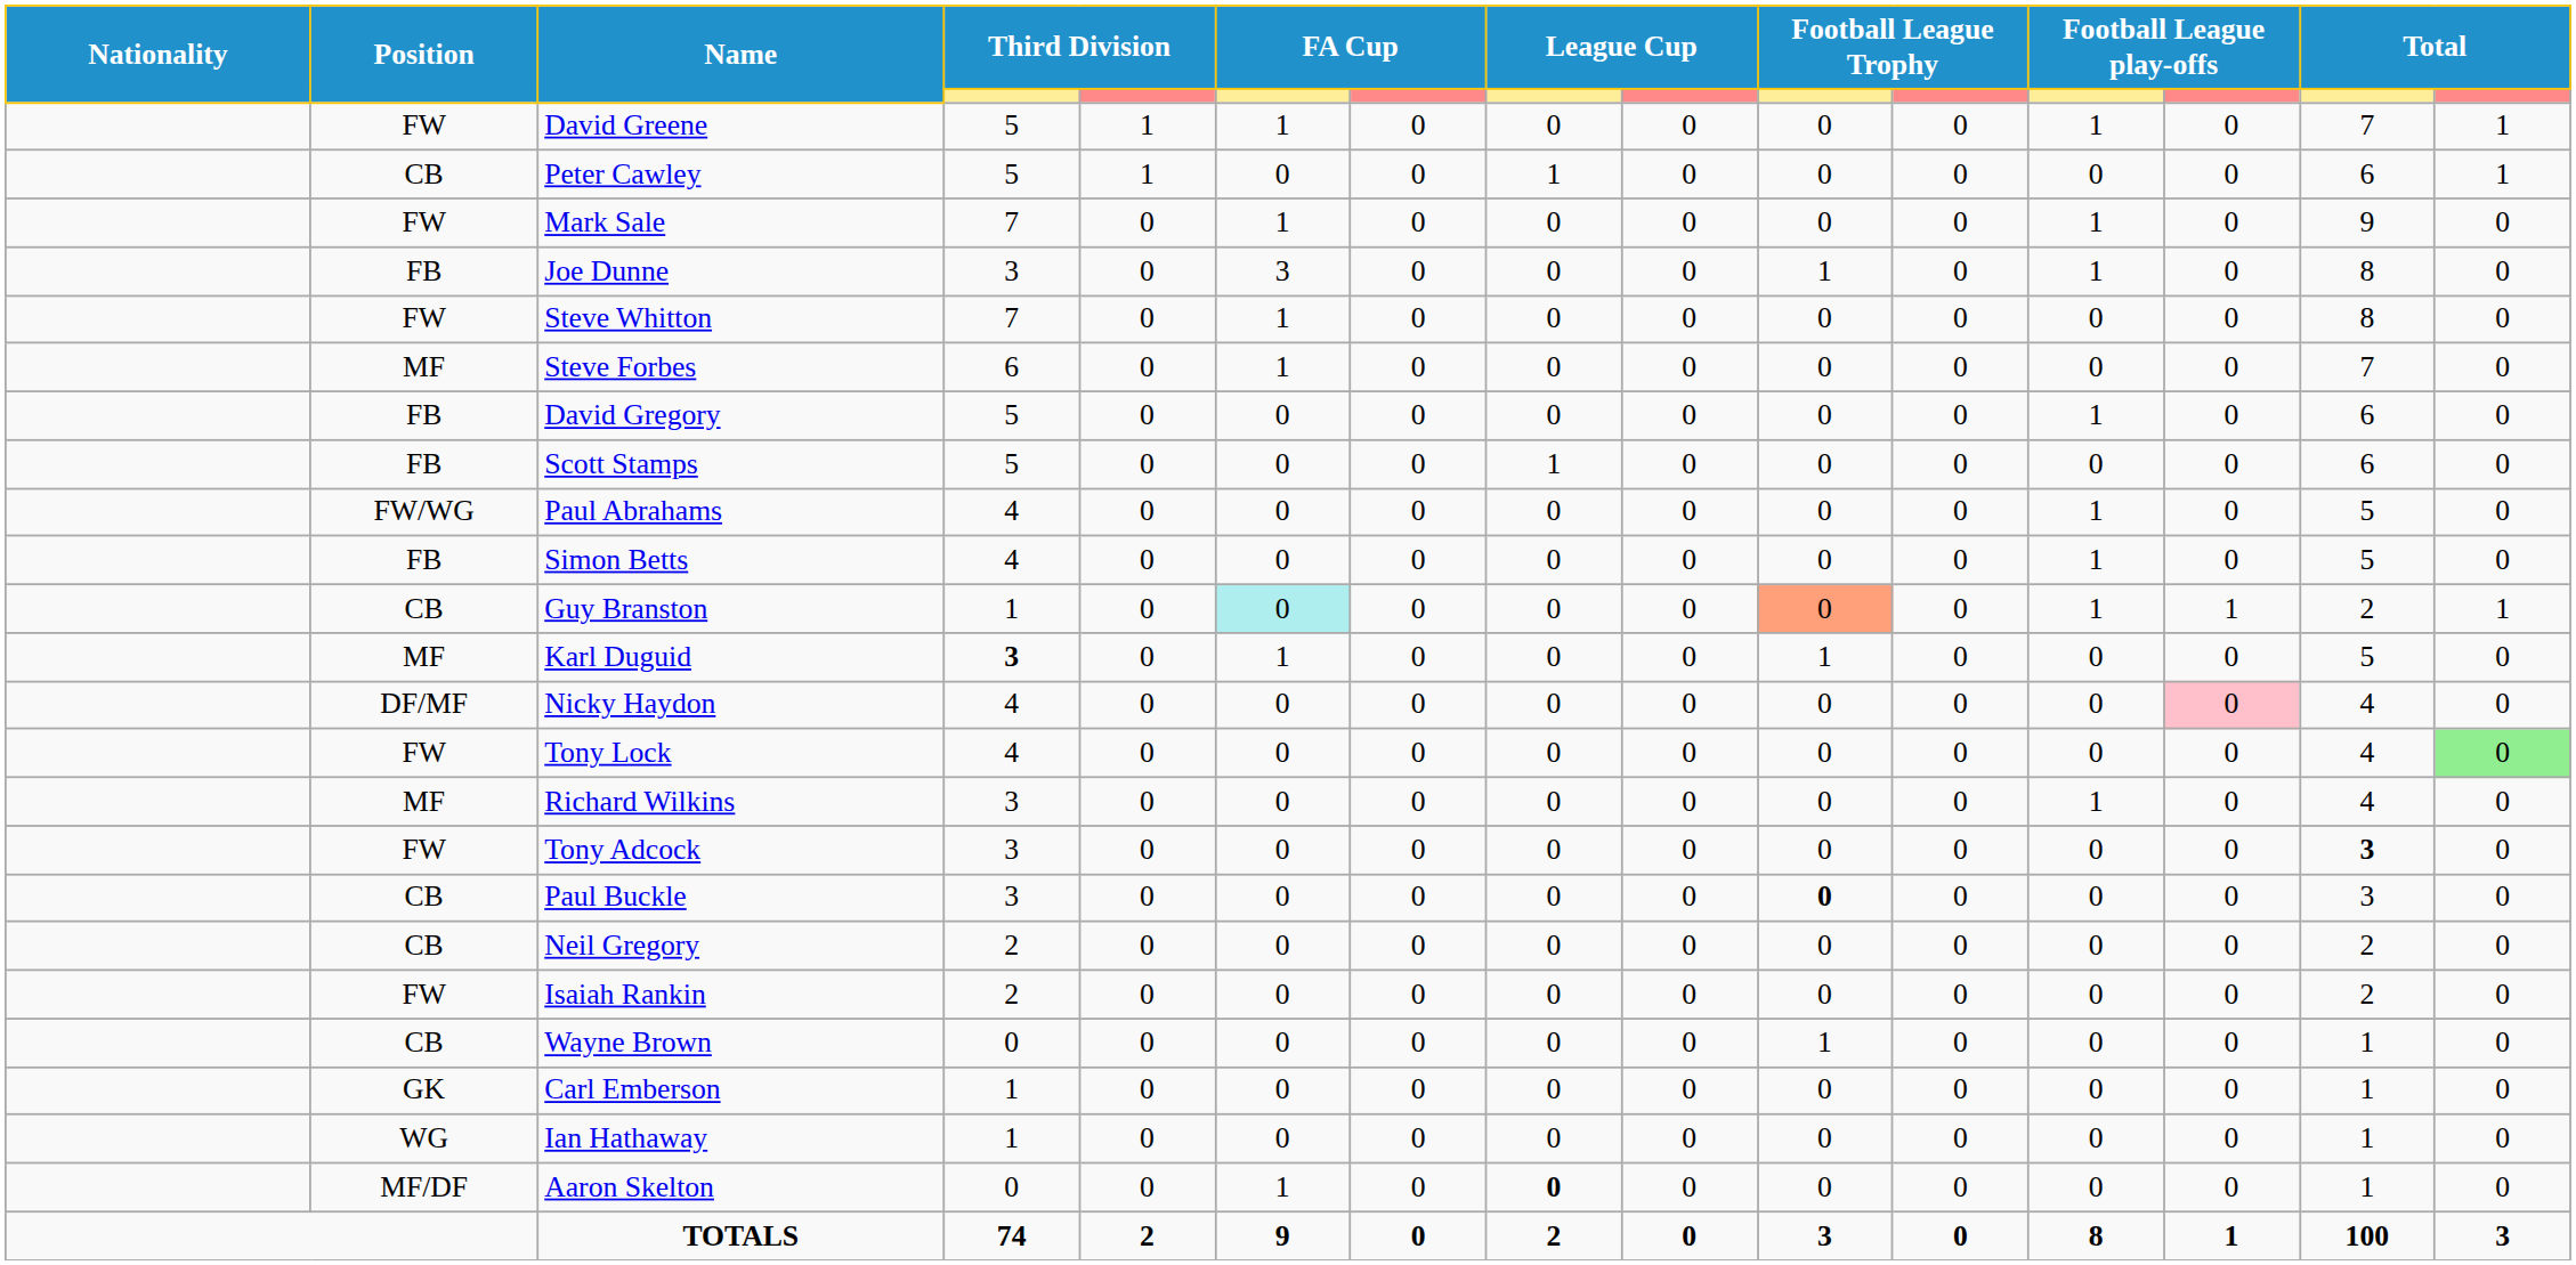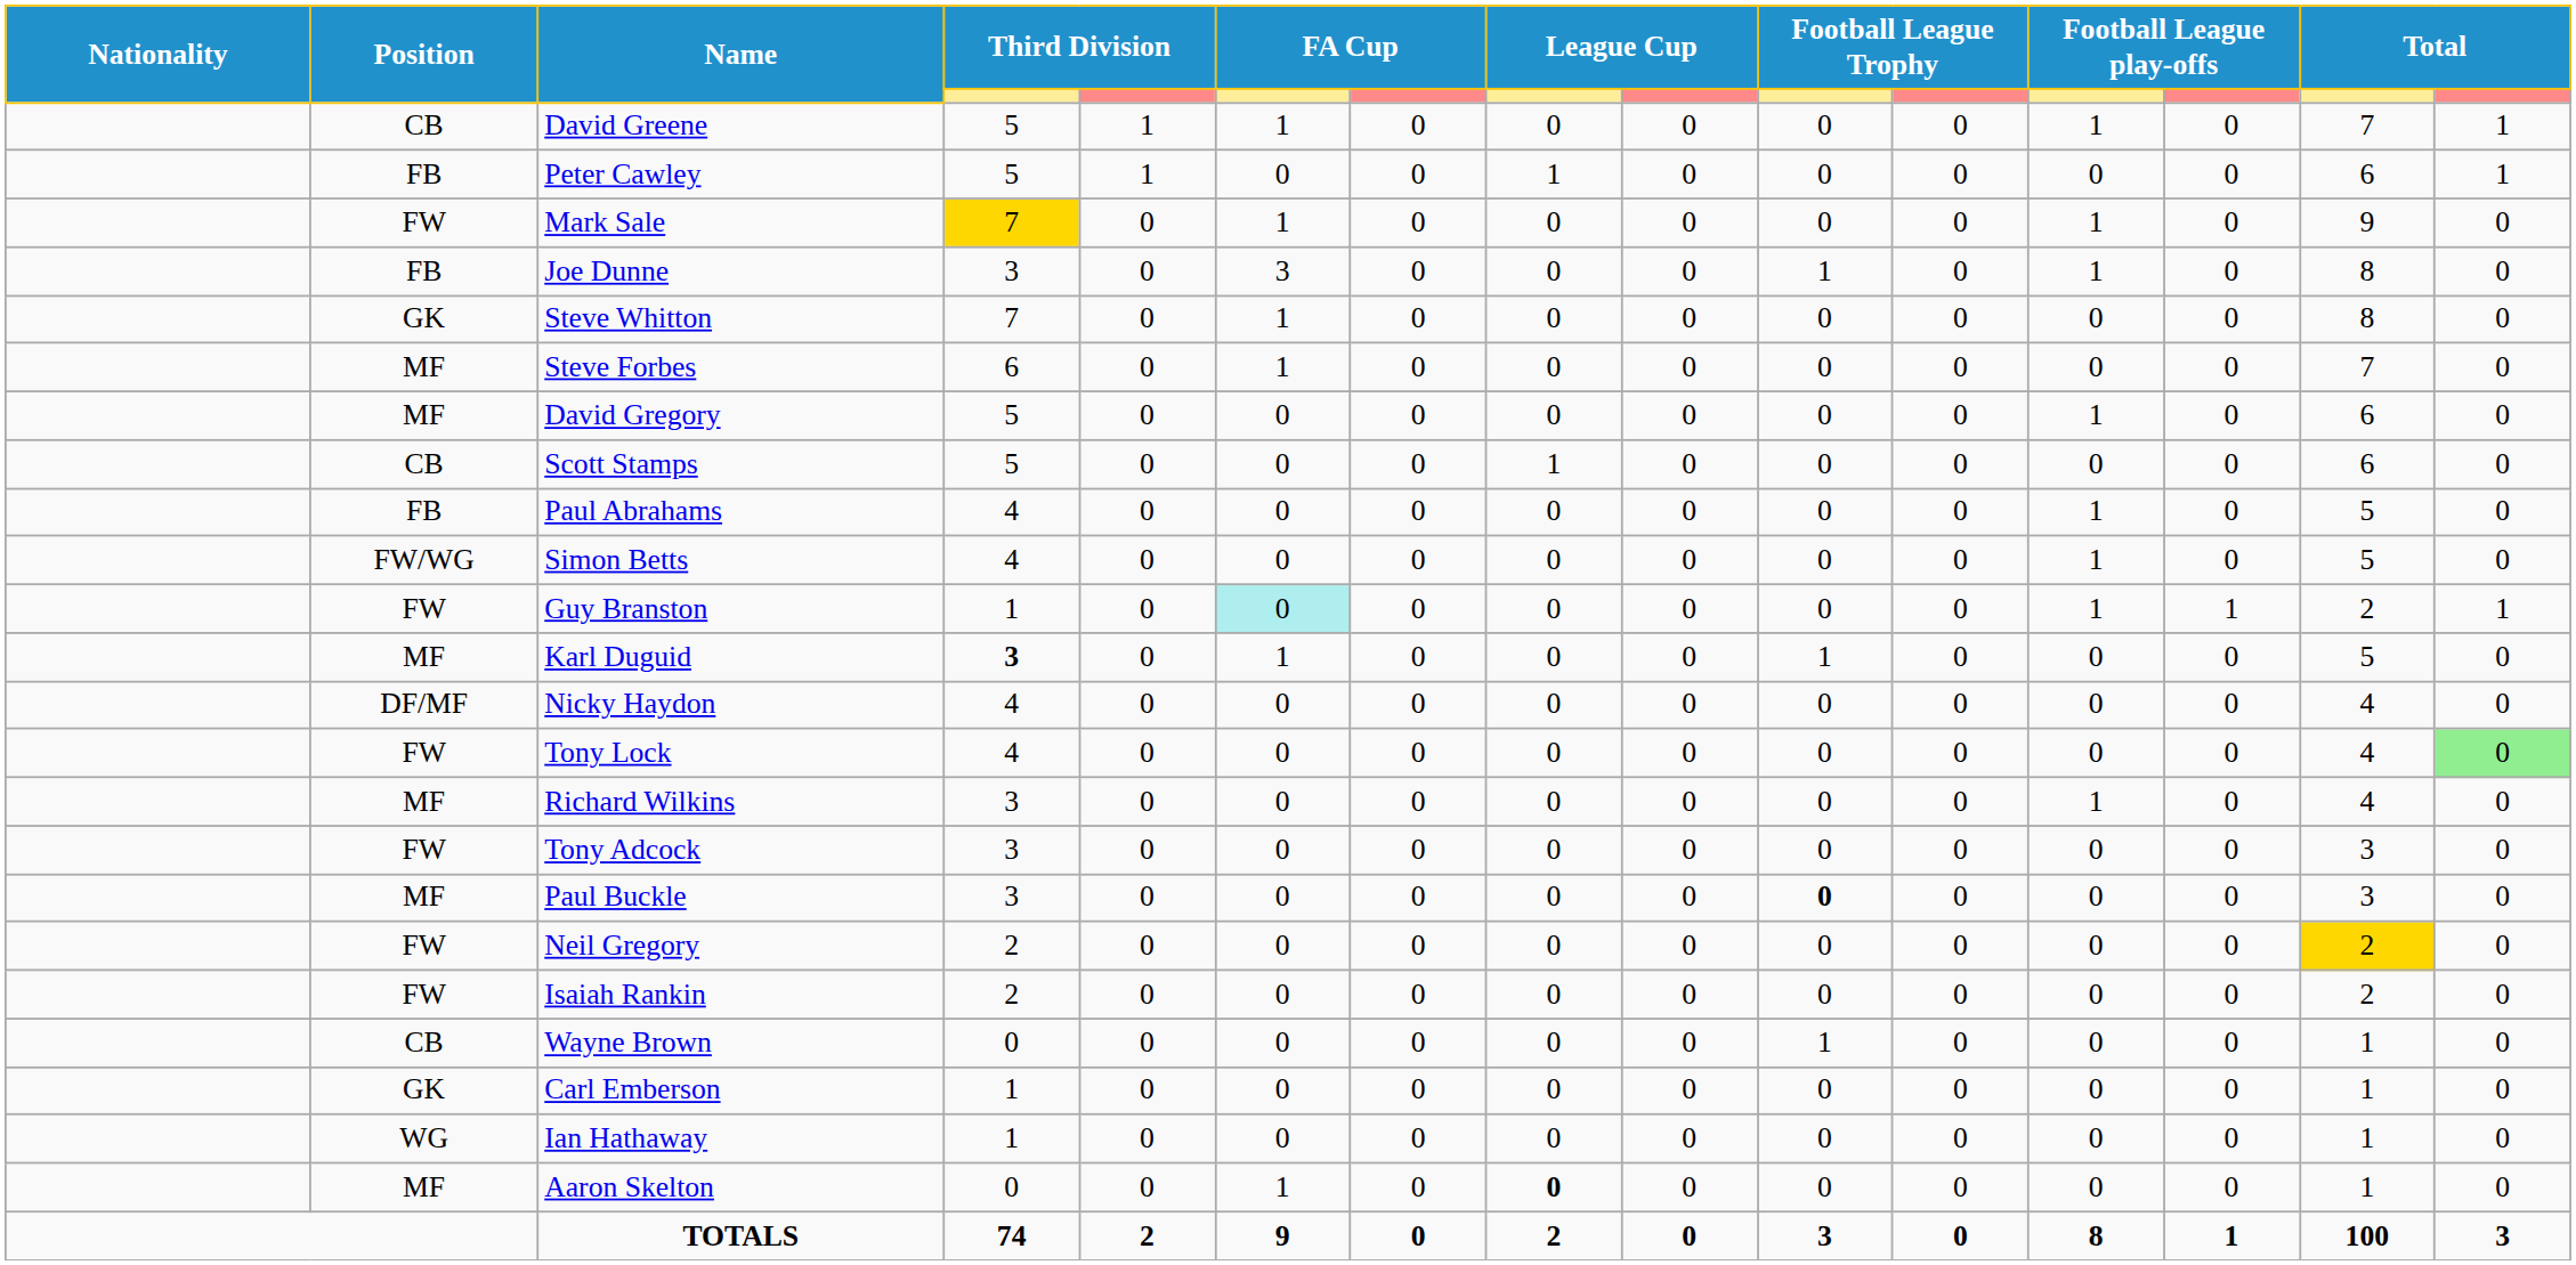David Greene | Position: FW -> CB
Peter Cawley | Position: CB -> FB
Mark Sale | column 4: no background -> gold background
Steve Whitton | Position: FW -> GK
David Gregory | Position: FB -> MF
Scott Stamps | Position: FB -> CB
Paul Abrahams | Position: FW/WG -> FB
Simon Betts | Position: FB -> FW/WG
Guy Branston | Position: CB -> FW
Guy Branston | column 10: lightsalmon background -> no background
Nicky Haydon | column 13: pink background -> no background
Tony Adcock | column 14: bold -> normal
Paul Buckle | Position: CB -> MF
Neil Gregory | Position: CB -> FW
Neil Gregory | column 14: no background -> gold background
Aaron Skelton | Position: MF/DF -> MF
